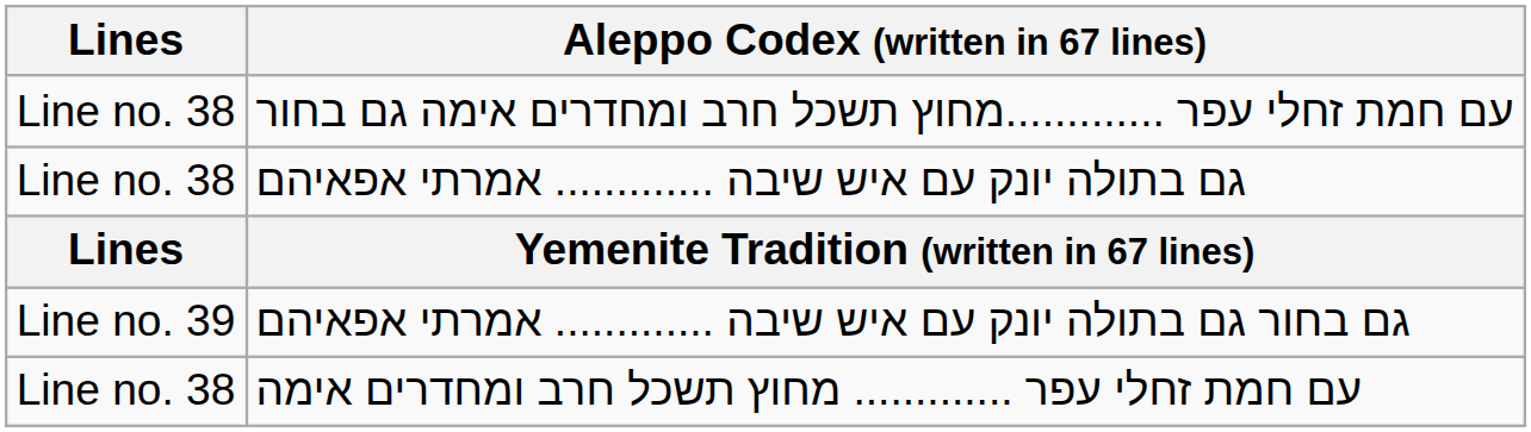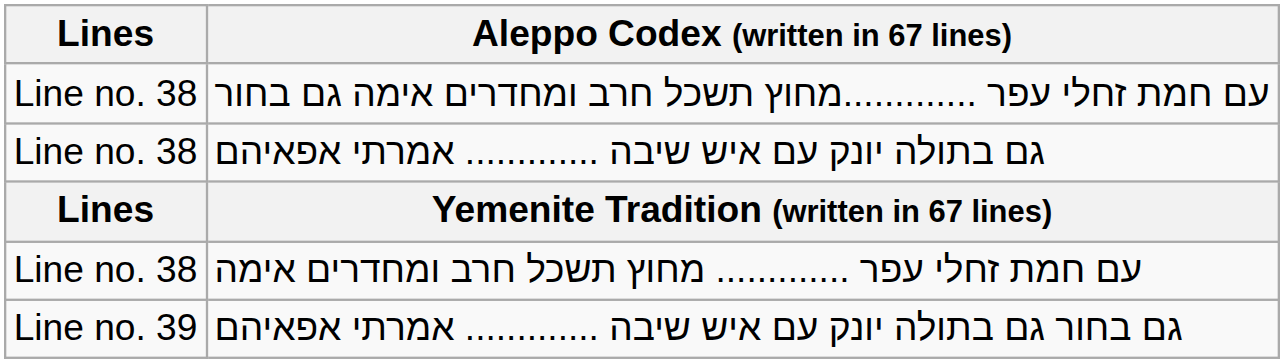rows swapped: עם חמת זחלי עפר ............. מחוץ תשכל חרב ומחדרים אימה <-> גם בחור גם בתולה יונק עם איש שיבה ............. אמרתי אפאיהם
